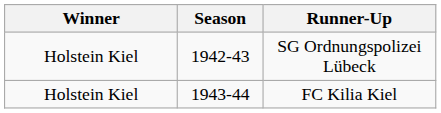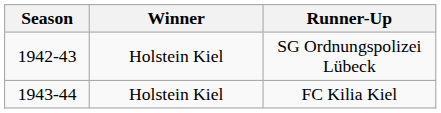columns swapped: Season <-> Winner
